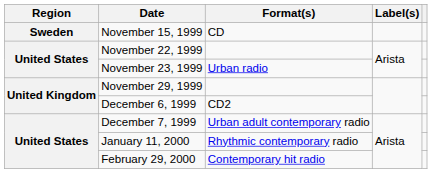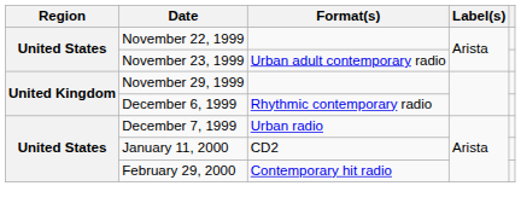- row: Sweden | November 15, 1999 | CD
November 23, 1999 | Format(s): Urban radio -> Urban adult contemporary radio
December 6, 1999 | Format(s): CD2 -> Rhythmic contemporary radio
December 7, 1999 | Format(s): Urban adult contemporary radio -> Urban radio
January 11, 2000 | Format(s): Rhythmic contemporary radio -> CD2
